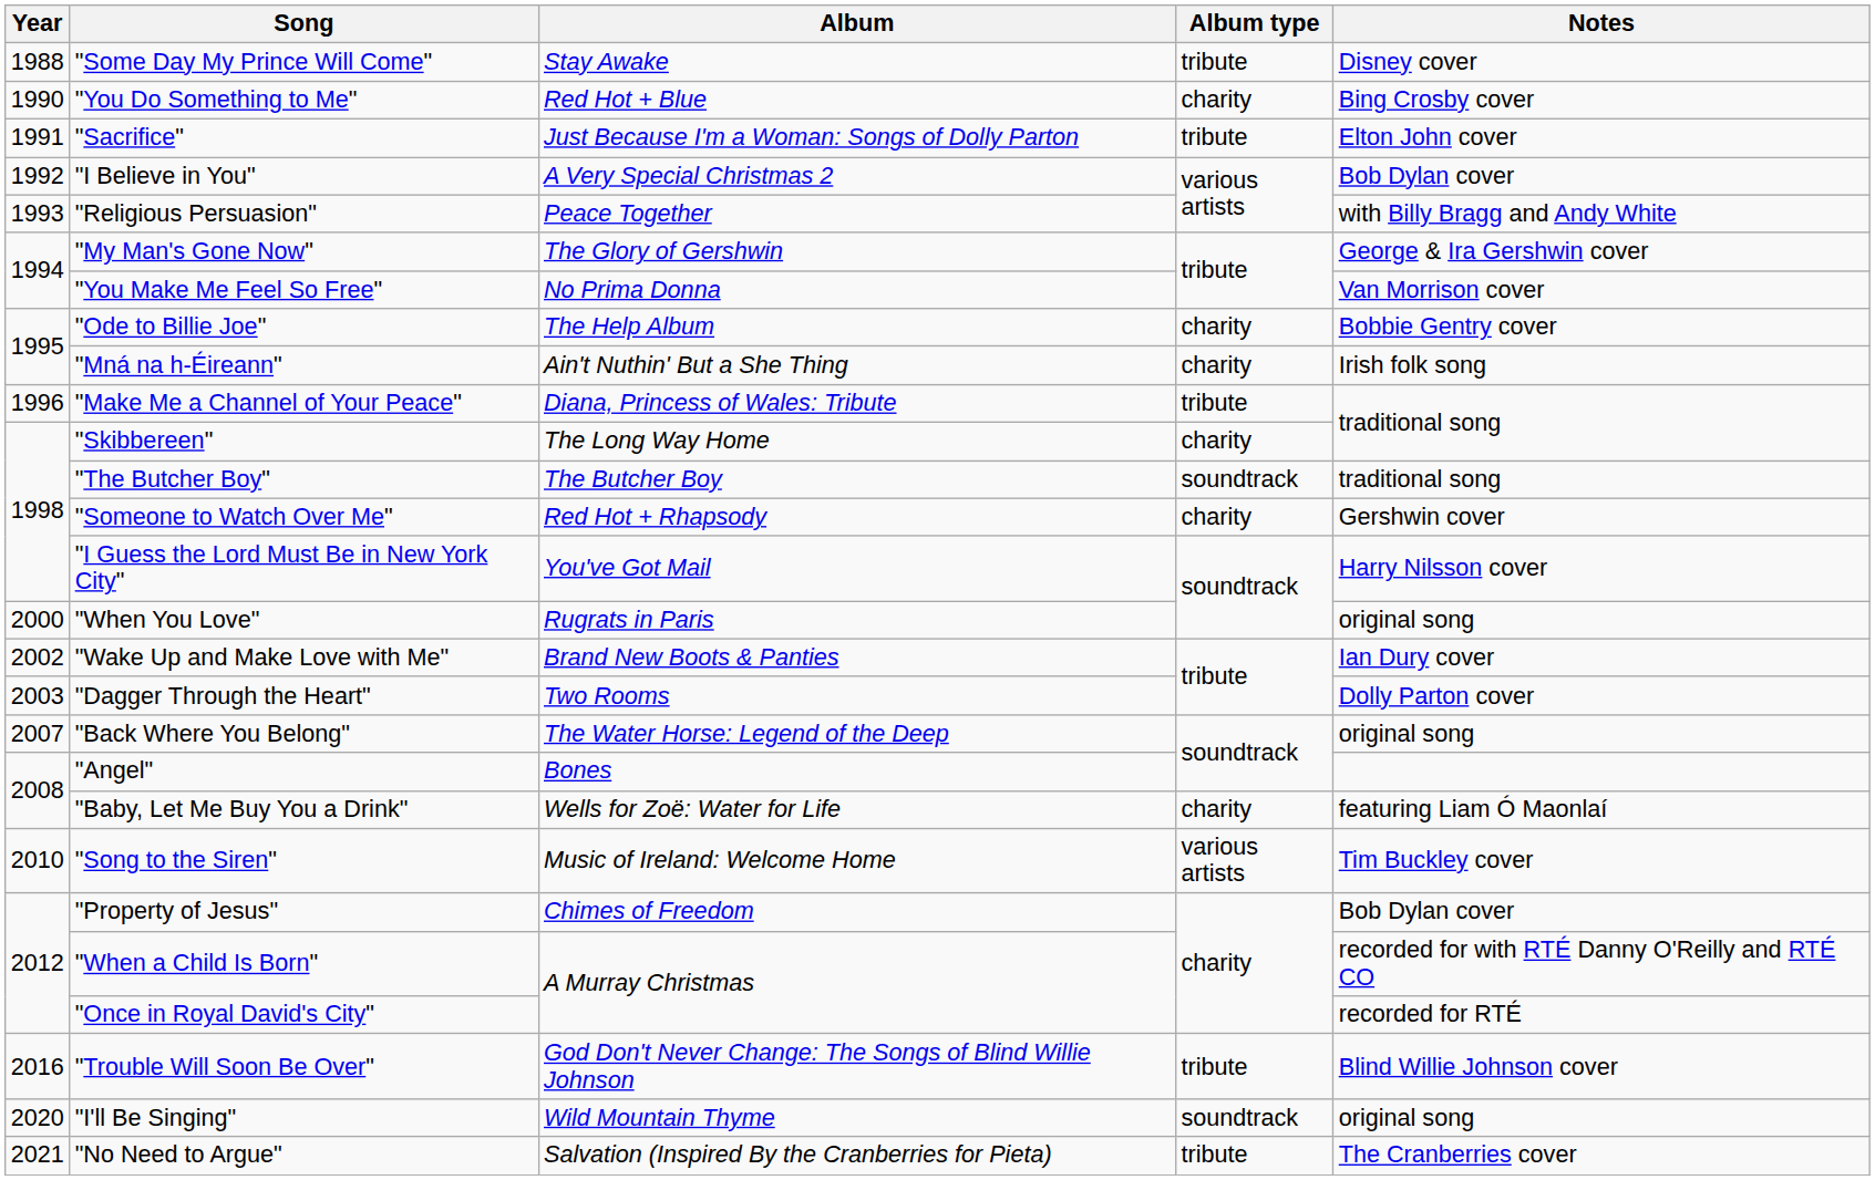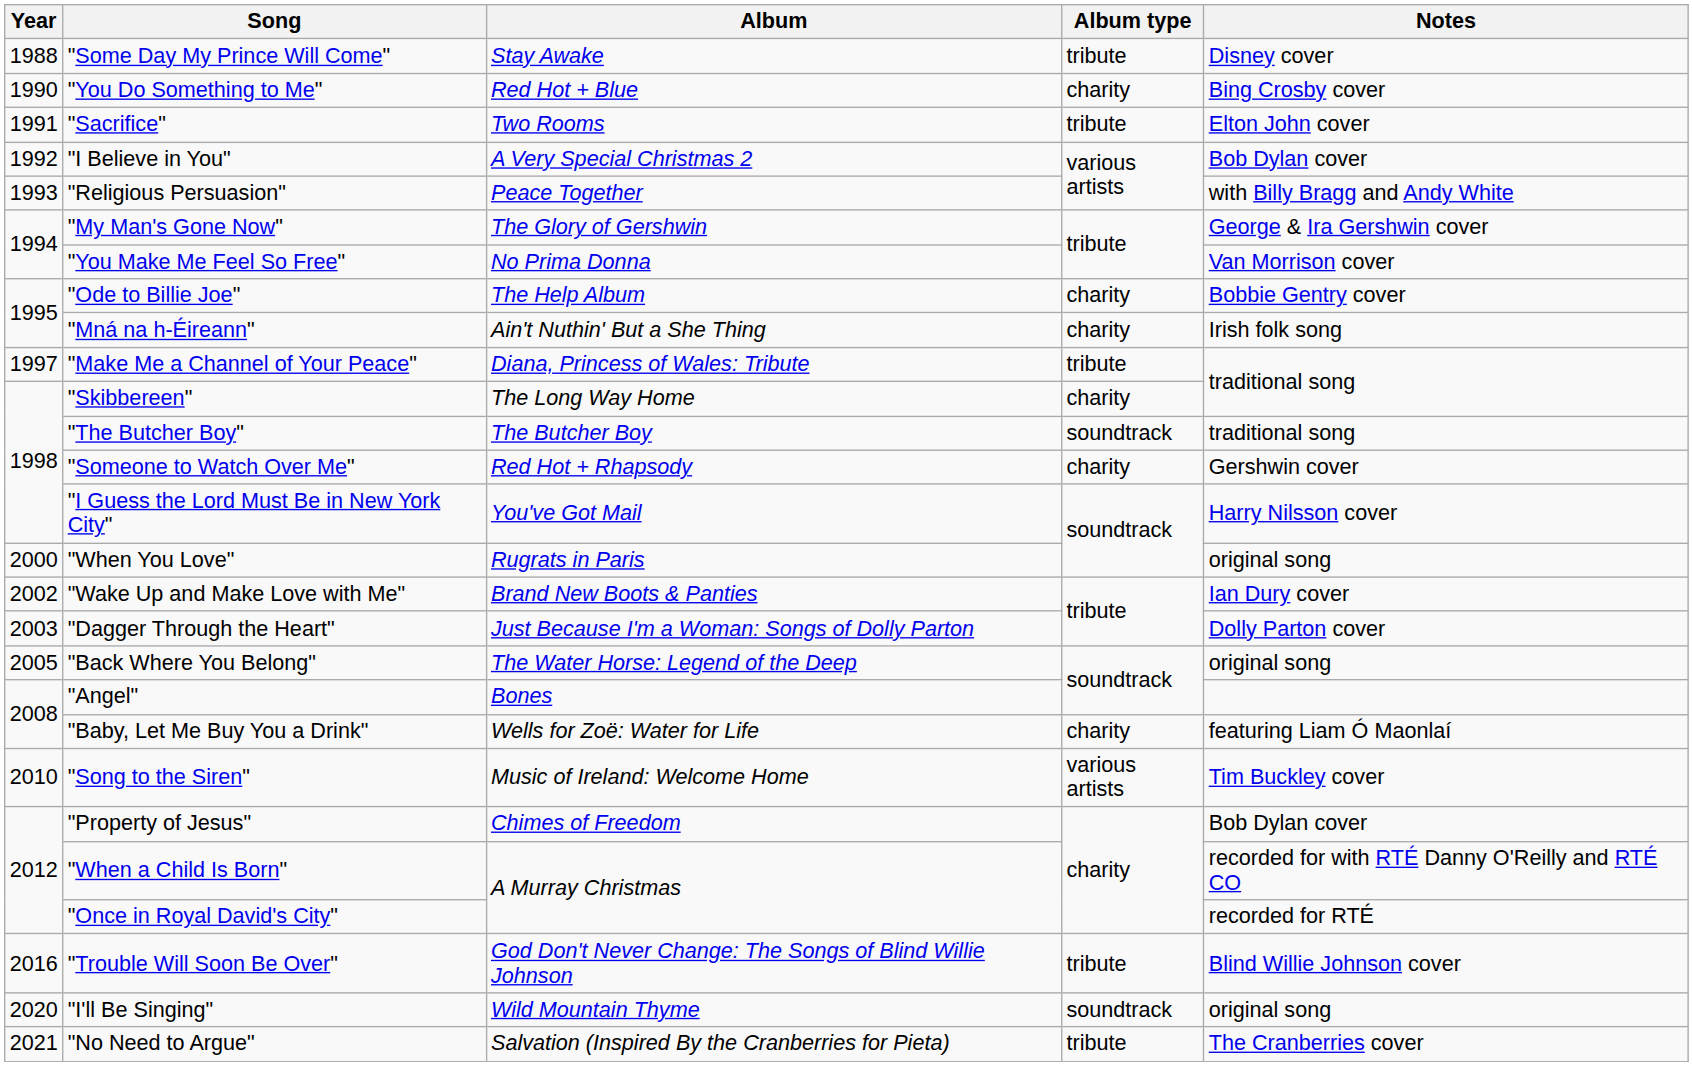"Sacrifice" | Album: Just Because I'm a Woman: Songs of Dolly Parton -> Two Rooms
"Make Me a Channel of Your Peace" | Year: 1996 -> 1997
"Dagger Through the Heart" | Album: Two Rooms -> Just Because I'm a Woman: Songs of Dolly Parton
"Back Where You Belong" | Year: 2007 -> 2005
